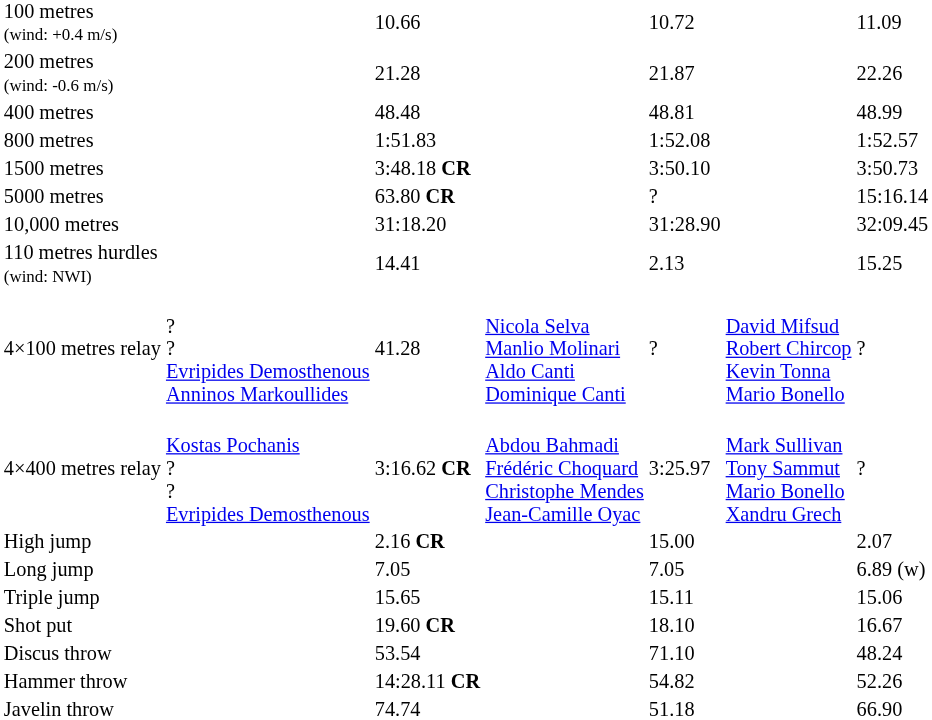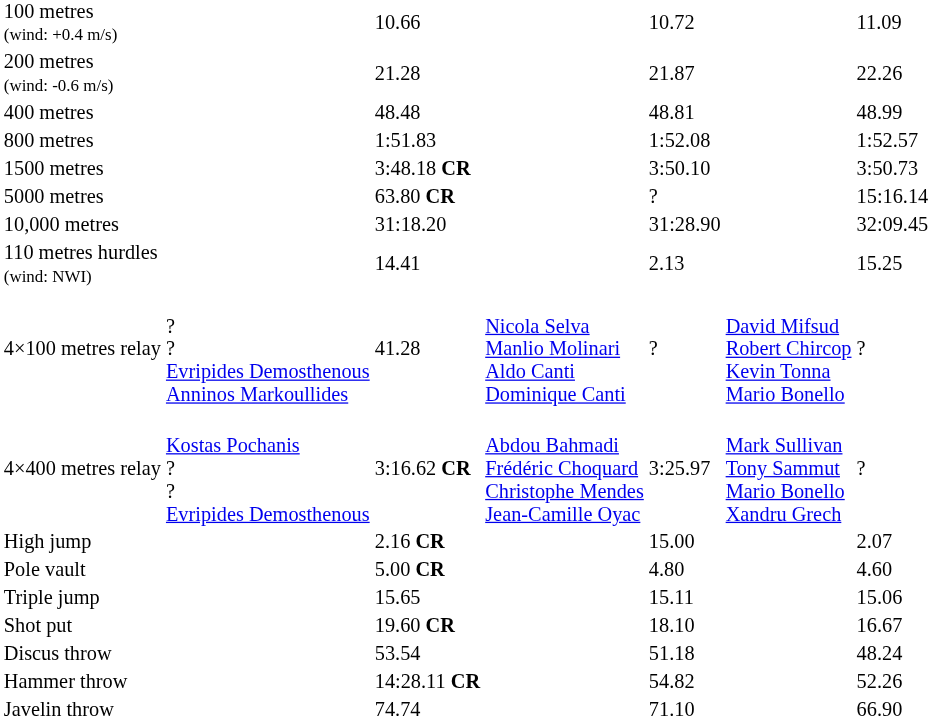+ row: Pole vault | 5.00 CR | 4.80 | 4.60
- row: Long jump | 7.05 | 7.05 | 6.89 (w)
Discus throw | column 5: 71.10 -> 51.18
Javelin throw | column 5: 51.18 -> 71.10
